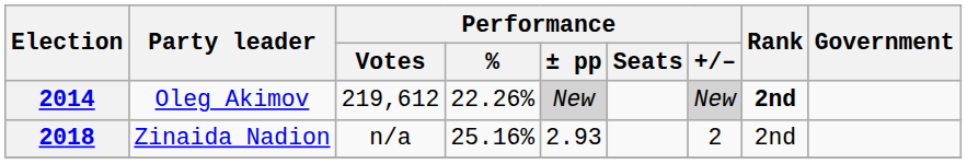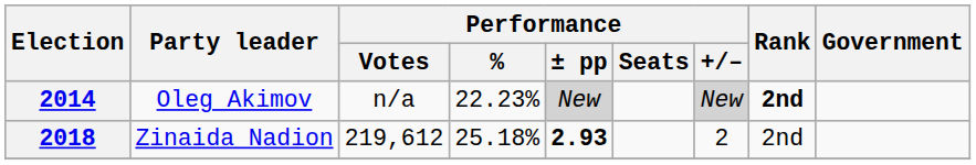2014 | Performance / Votes: 219,612 -> n/a
2014 | Performance / %: 22.26% -> 22.23%
2018 | Performance / Votes: n/a -> 219,612
2018 | Performance / %: 25.16% -> 25.18%
2018 | Performance / ± pp: normal -> bold
